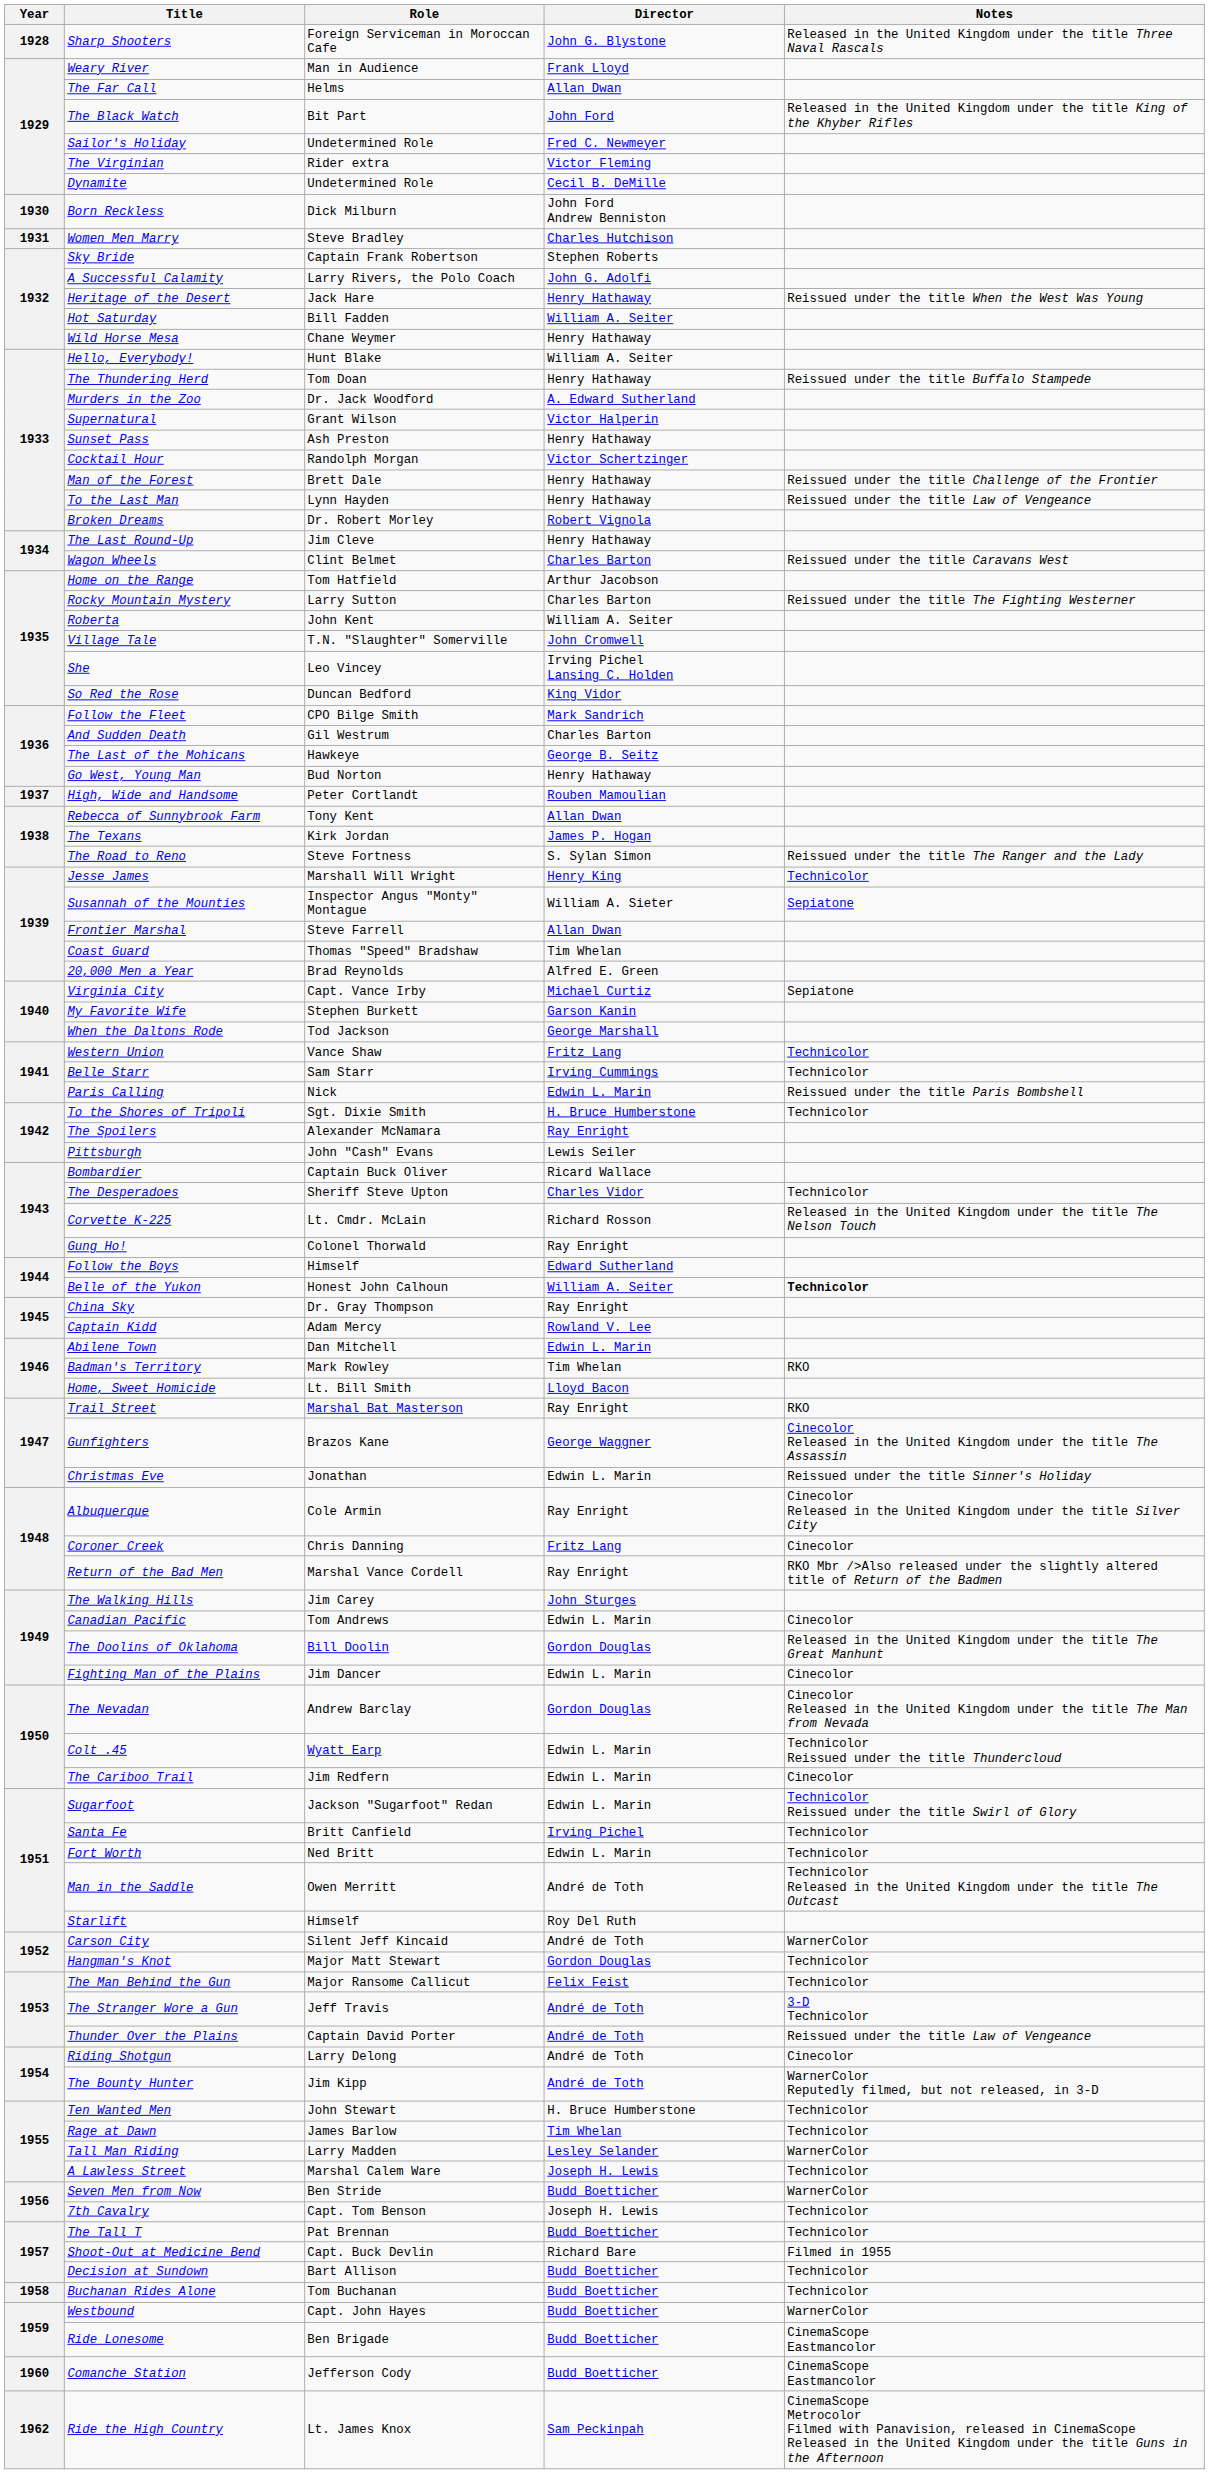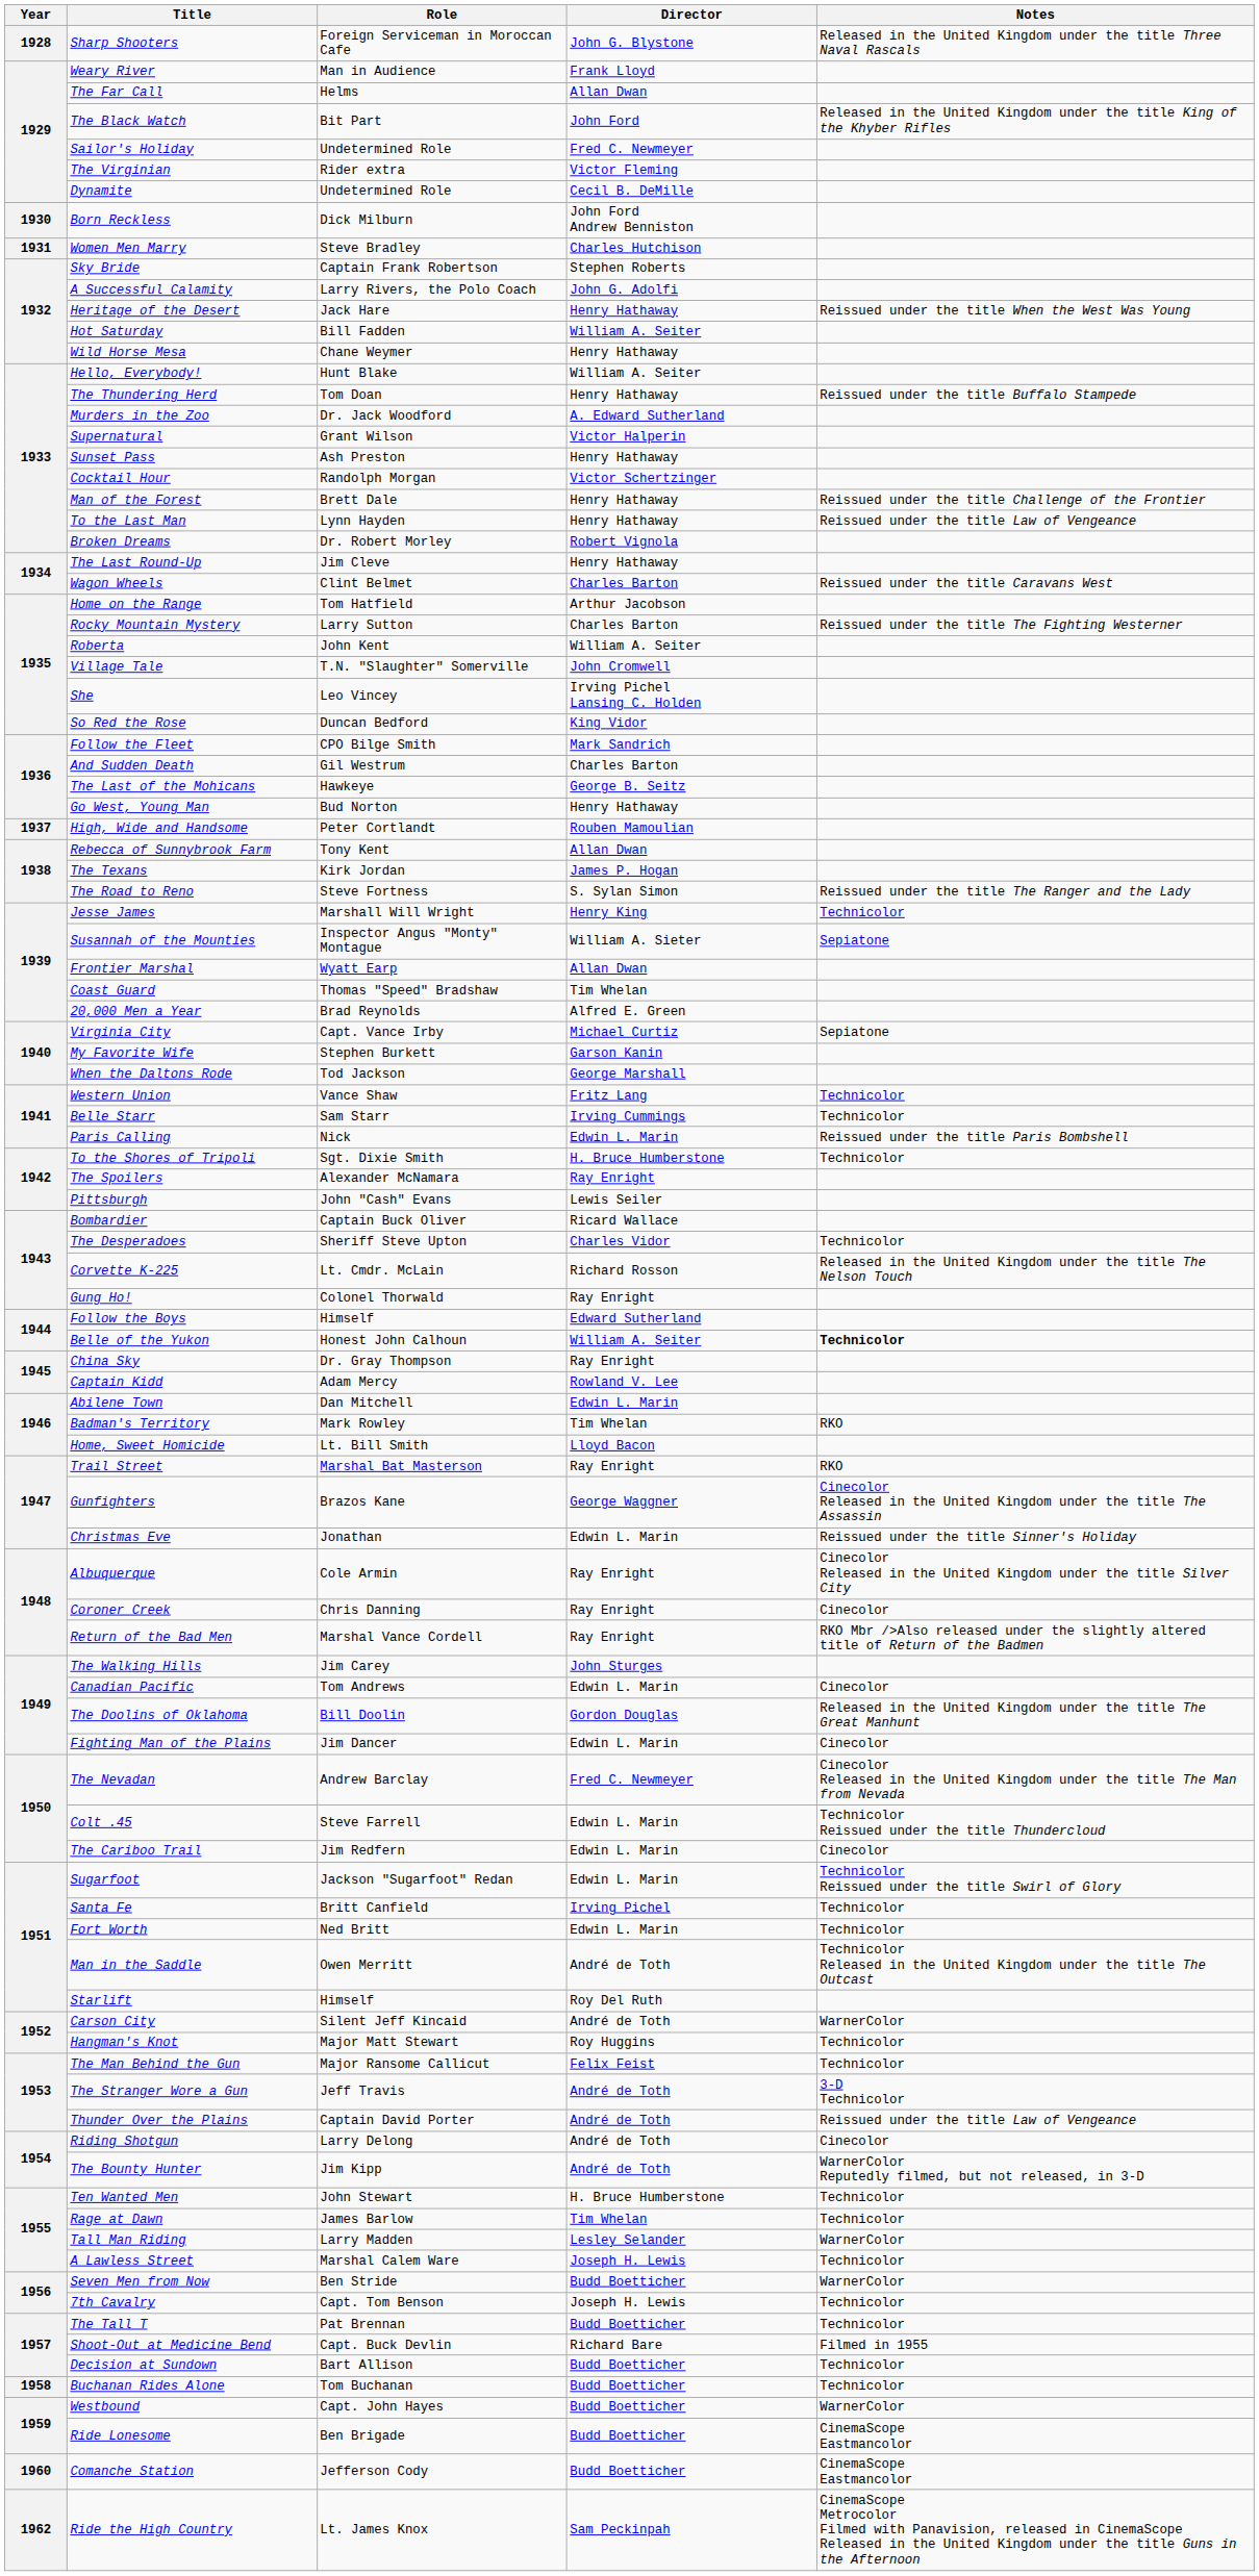Frontier Marshal | Role: Steve Farrell -> Wyatt Earp
Coroner Creek | Director: Fritz Lang -> Ray Enright
The Nevadan | Director: Gordon Douglas -> Fred C. Newmeyer
Colt .45 | Role: Wyatt Earp -> Steve Farrell
Hangman's Knot | Director: Gordon Douglas -> Roy Huggins
